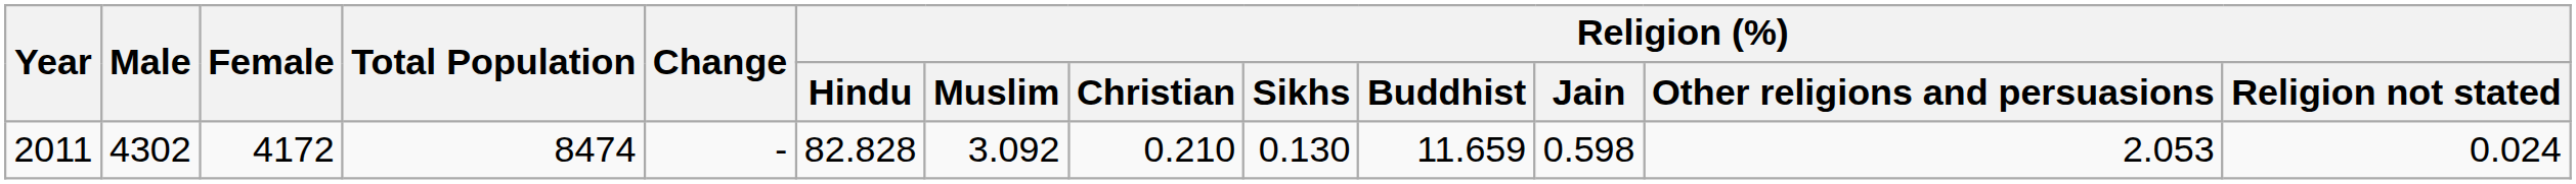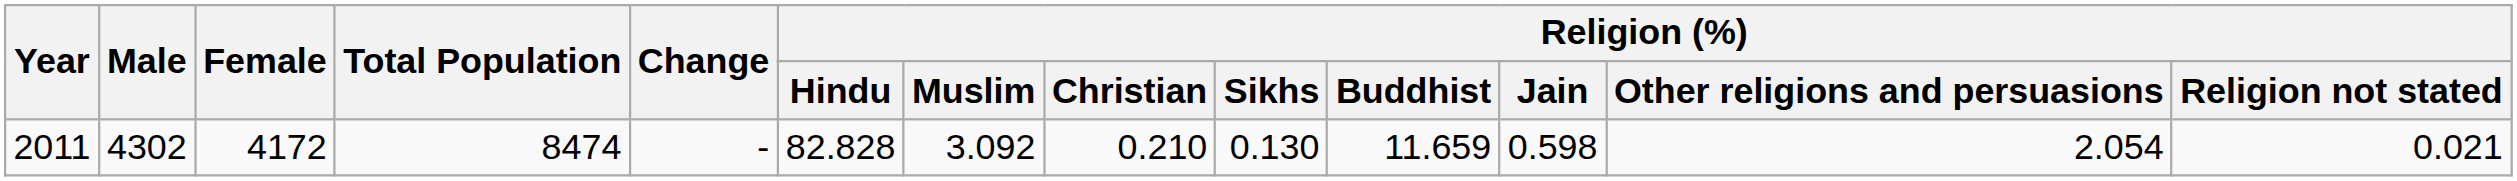2011 | Religion (%) / Other religions and persuasions: 2.053 -> 2.054
2011 | Religion (%) / Religion not stated: 0.024 -> 0.021
